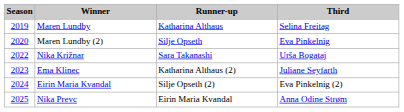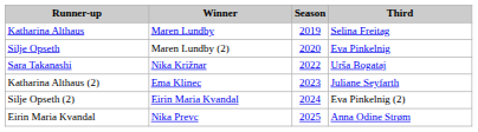columns swapped: Season <-> Runner-up
